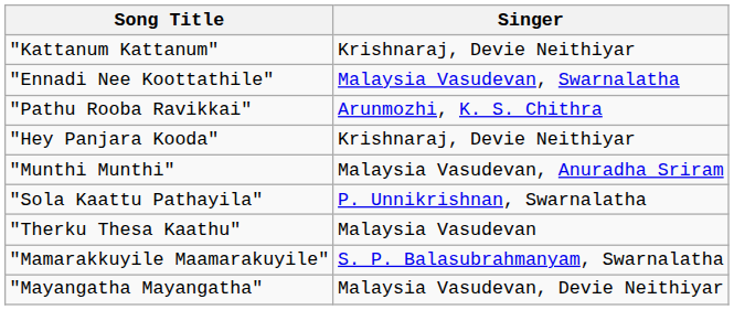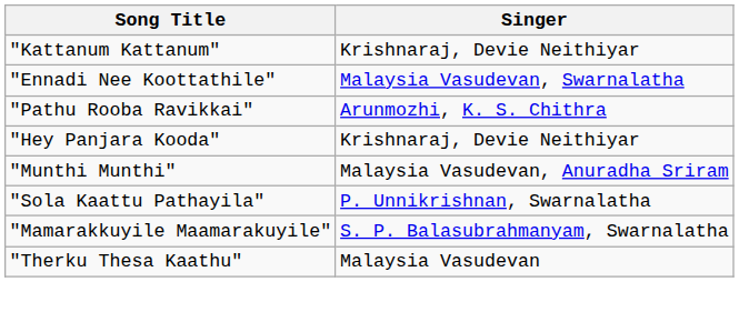rows swapped: "Mamarakkuyile Maamarakuyile" <-> "Therku Thesa Kaathu"
- row: "Mayangatha Mayangatha" | Malaysia Vasudevan, Devie Neithiyar
